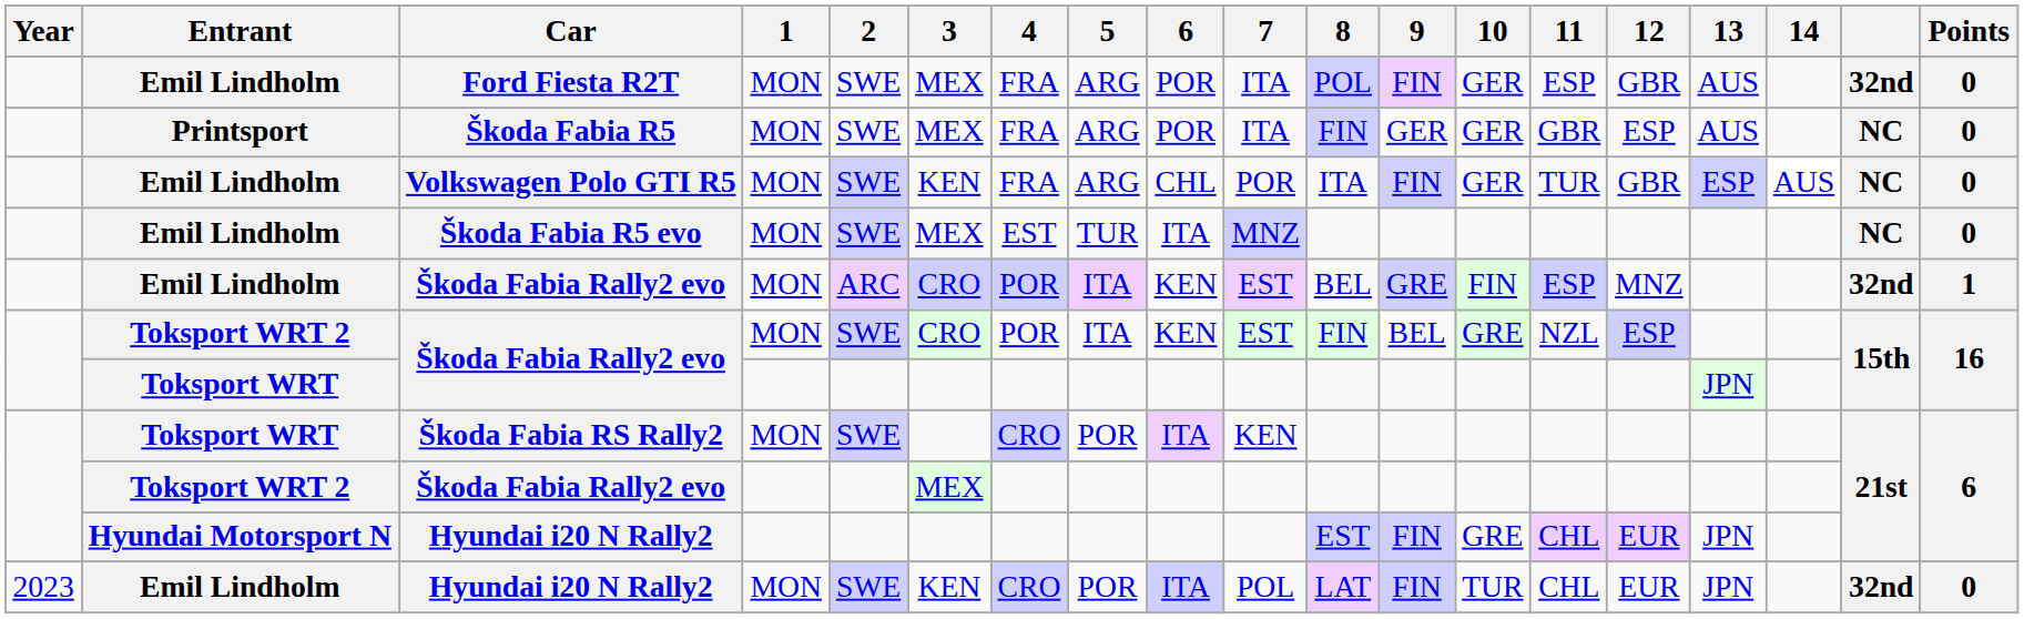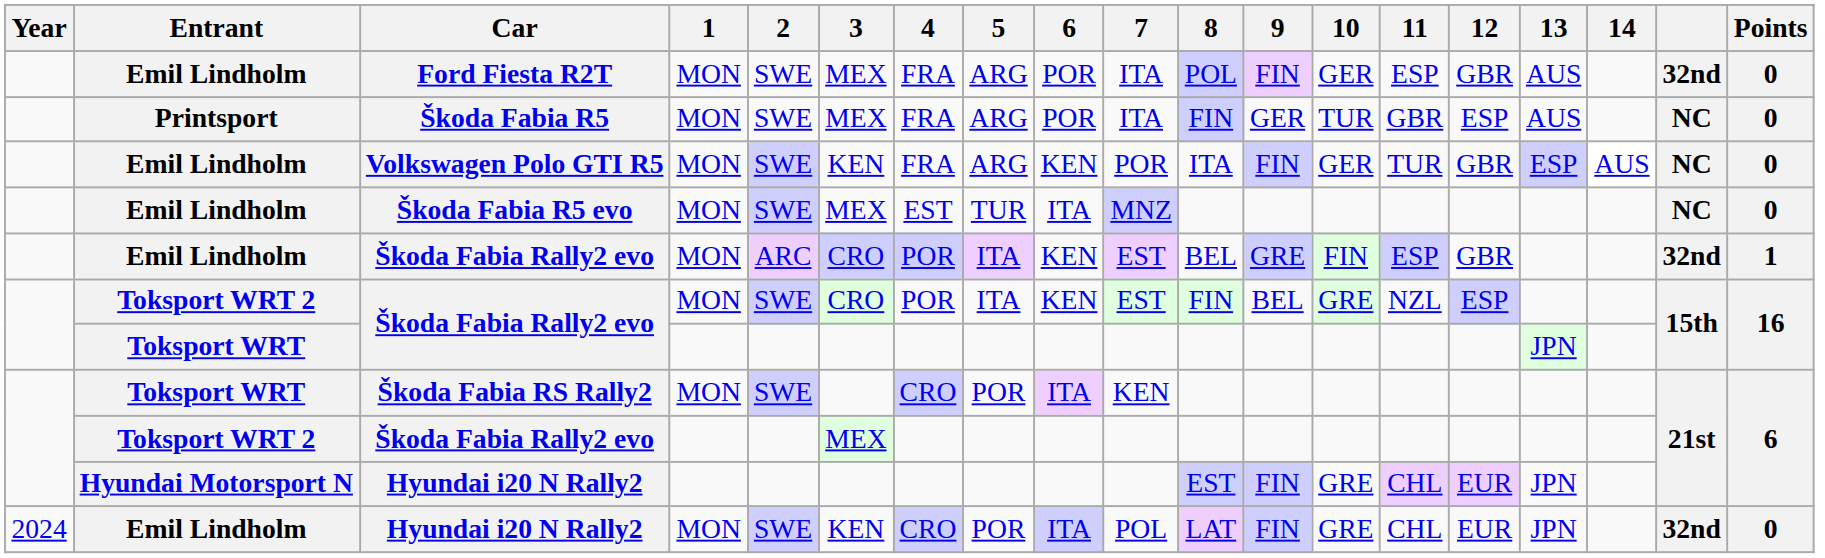Škoda Fabia R5 | 10: GER -> TUR
Volkswagen Polo GTI R5 | 6: CHL -> KEN
Emil Lindholm / Škoda Fabia Rally2 evo | 12: MNZ -> GBR
Emil Lindholm / Hyundai i20 N Rally2 | Year: 2023 -> 2024
Emil Lindholm / Hyundai i20 N Rally2 | 10: TUR -> GRE
